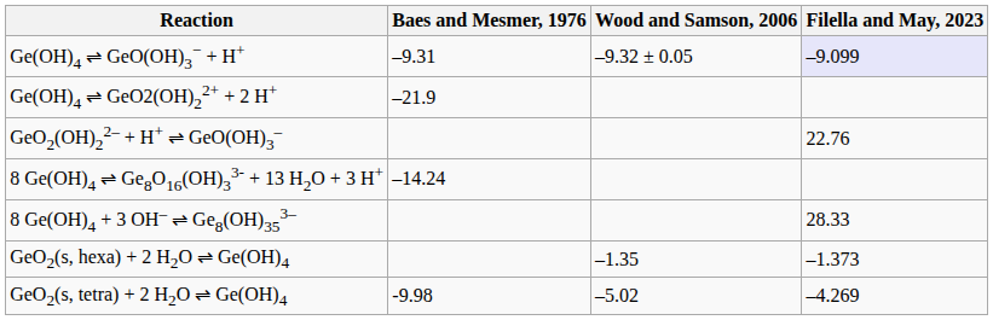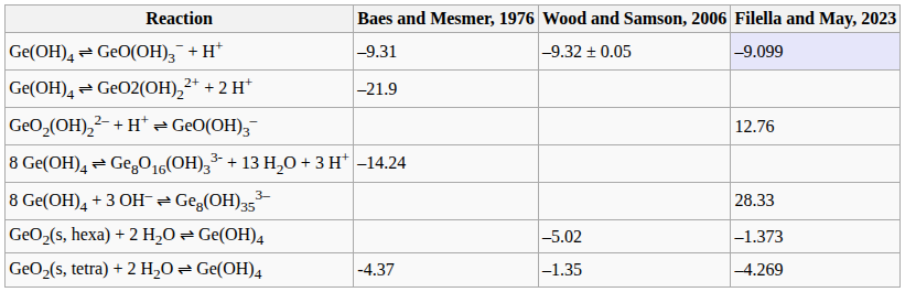GeO2(OH)22– + H+ ⇌ GeO(OH)3– | Filella and May, 2023: 22.76 -> 12.76
GeO2(s, hexa) + 2 H2O ⇌ Ge(OH)4 | Wood and Samson, 2006: –1.35 -> –5.02
GeO2(s, tetra) + 2 H2O ⇌ Ge(OH)4 | Baes and Mesmer, 1976: -9.98 -> -4.37
GeO2(s, tetra) + 2 H2O ⇌ Ge(OH)4 | Wood and Samson, 2006: –5.02 -> –1.35
